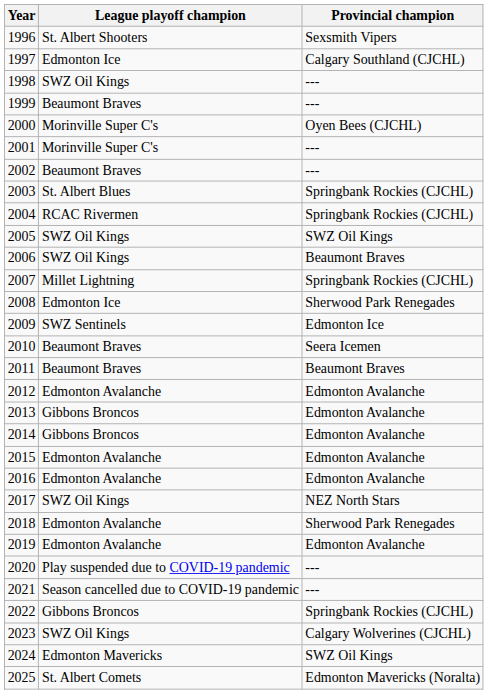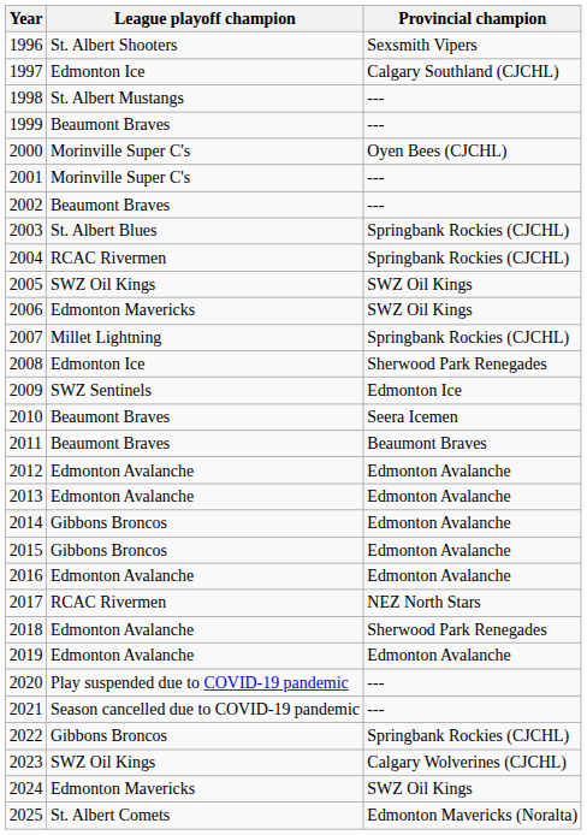1998 | League playoff champion: SWZ Oil Kings -> St. Albert Mustangs
2006 | League playoff champion: SWZ Oil Kings -> Edmonton Mavericks
2006 | Provincial champion: Beaumont Braves -> SWZ Oil Kings
2013 | League playoff champion: Gibbons Broncos -> Edmonton Avalanche
2015 | League playoff champion: Edmonton Avalanche -> Gibbons Broncos
2017 | League playoff champion: SWZ Oil Kings -> RCAC Rivermen
